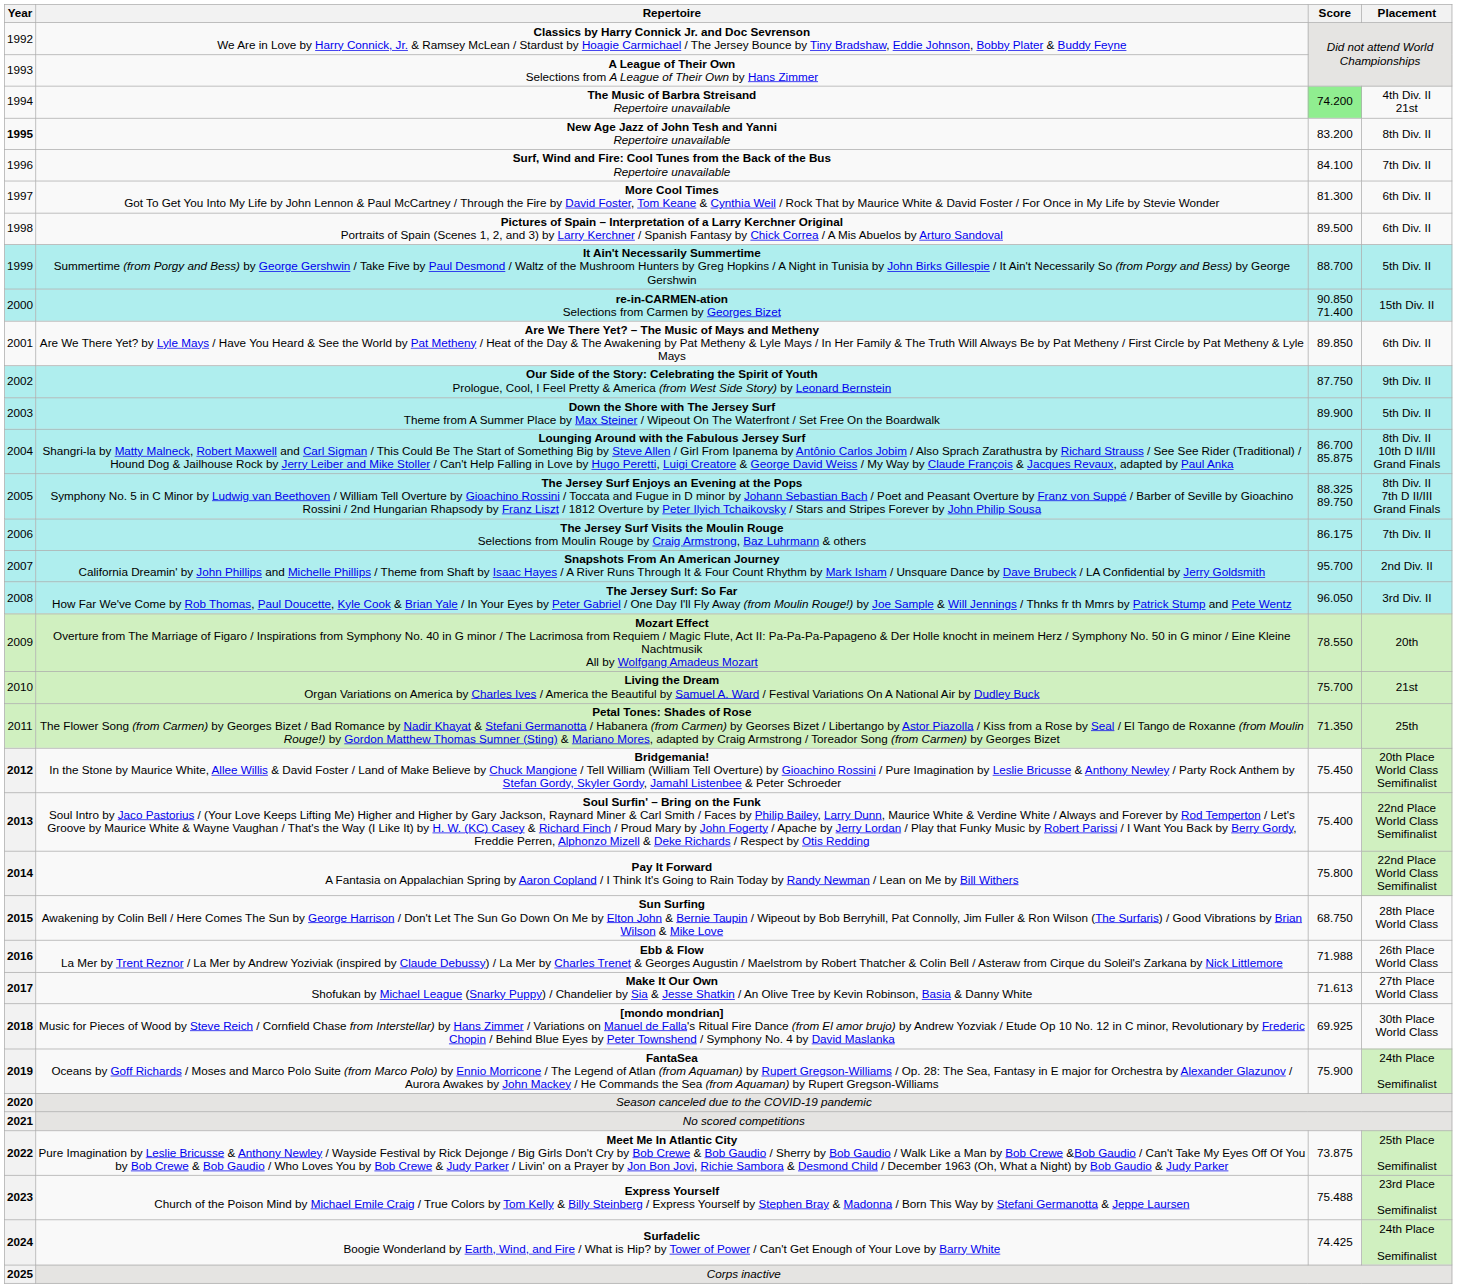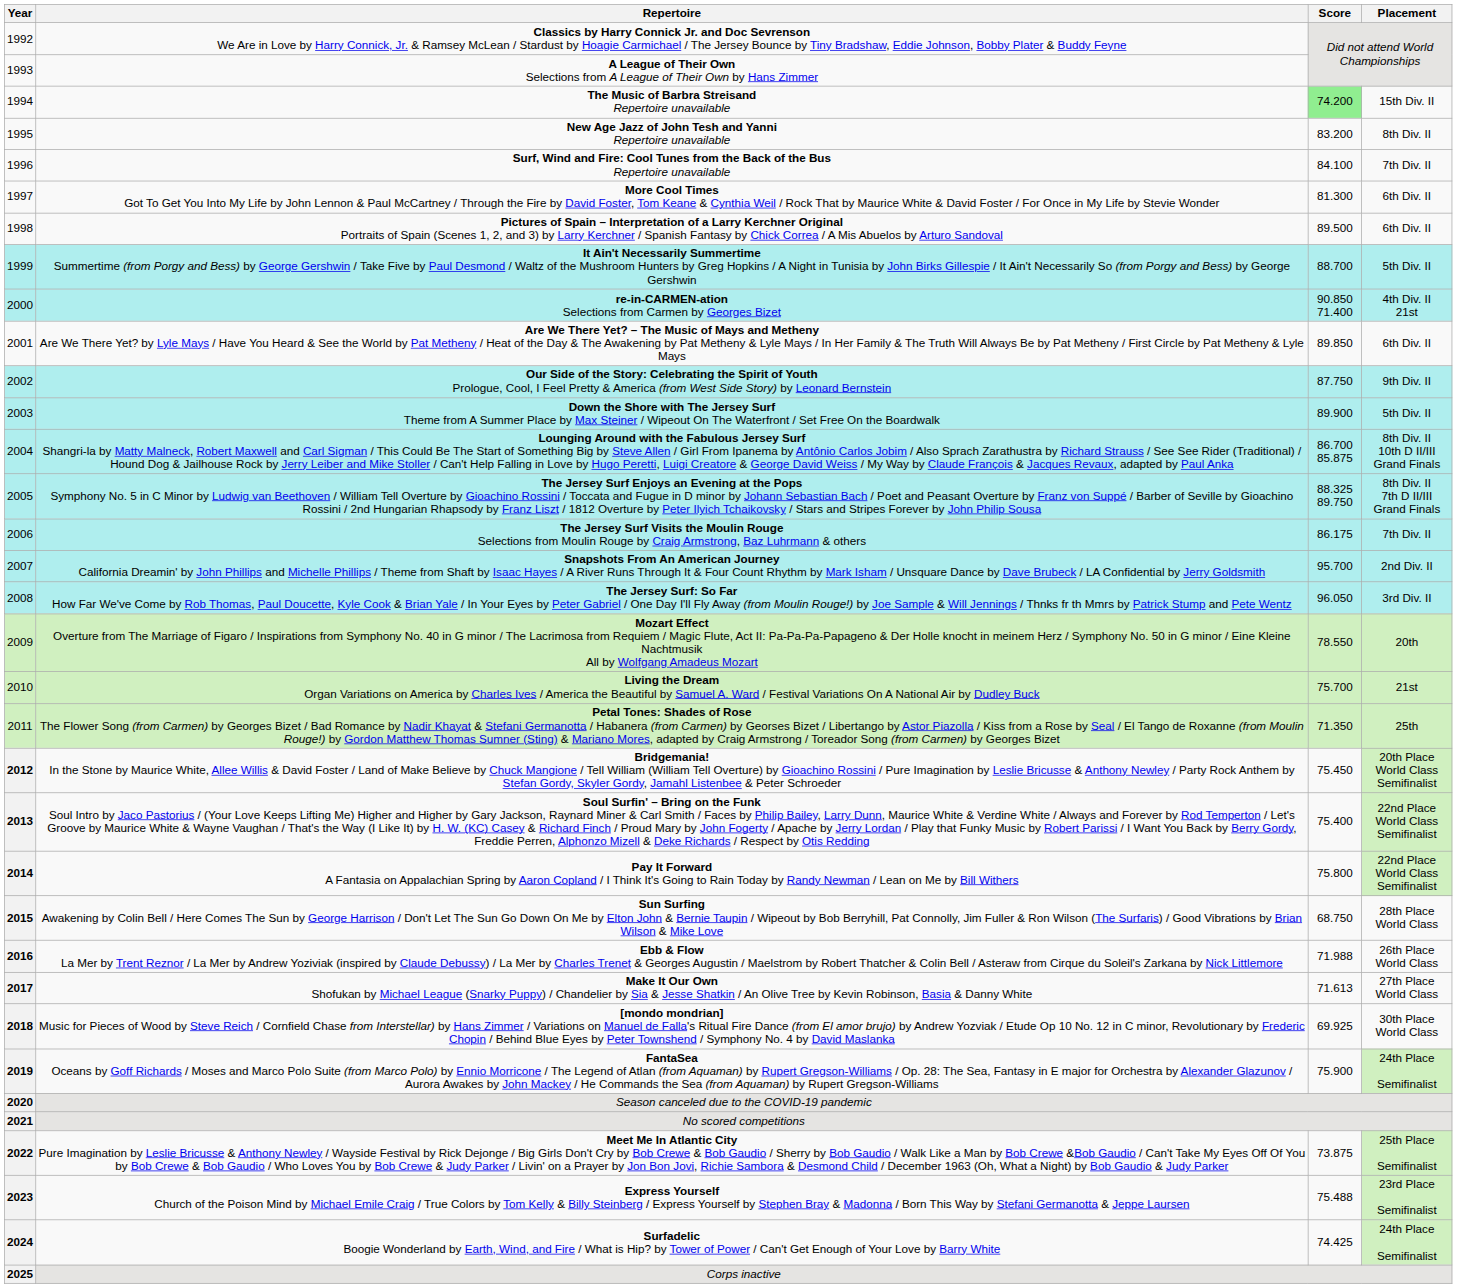The Music of Barbra Streisand Repertoire unavailable | Placement: 4th Div. II 21st -> 15th Div. II
New Age Jazz of John Tesh and Yanni Repertoire unavailable | Year: bold -> normal
re-in-CARMEN-ation Selections from Carmen by Georges Bizet | Placement: 15th Div. II -> 4th Div. II 21st
